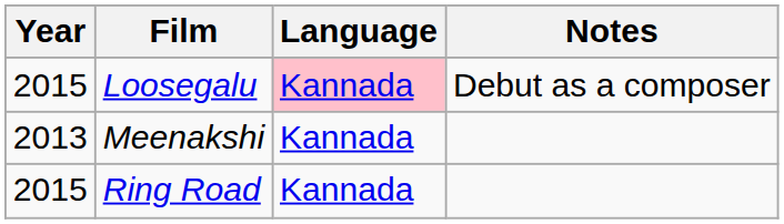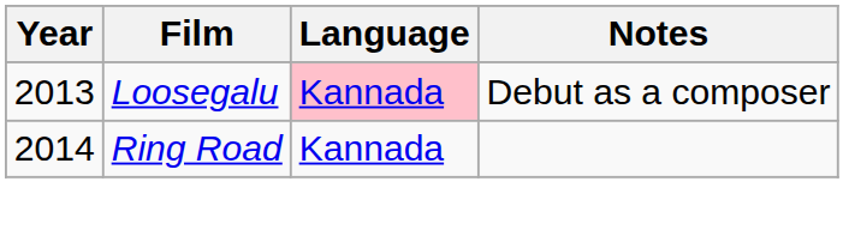Loosegalu | Year: 2015 -> 2013
- row: 2013 | Meenakshi | Kannada
Ring Road | Year: 2015 -> 2014
